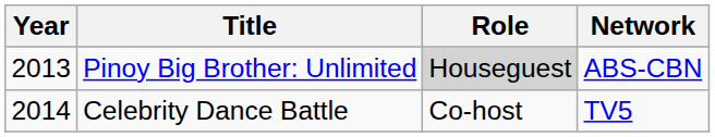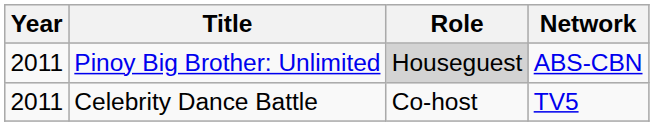Pinoy Big Brother: Unlimited | Year: 2013 -> 2011
Celebrity Dance Battle | Year: 2014 -> 2011
